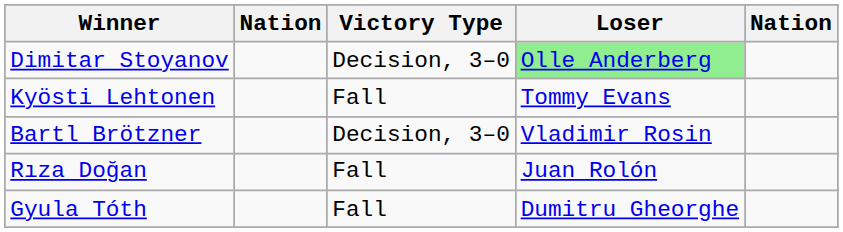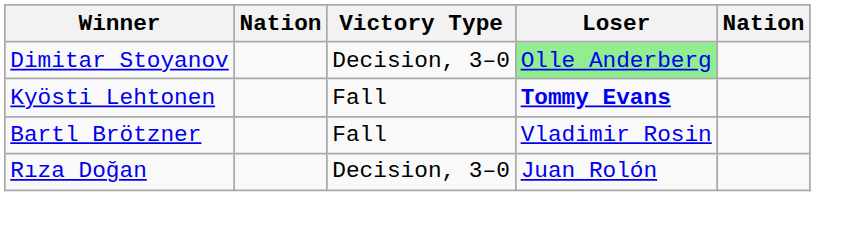Kyösti Lehtonen | Loser: normal -> bold
Bartl Brötzner | Victory Type: Decision, 3–0 -> Fall
Rıza Doğan | Victory Type: Fall -> Decision, 3–0
- row: Gyula Tóth | Fall | Dumitru Gheorghe
